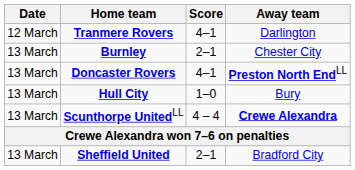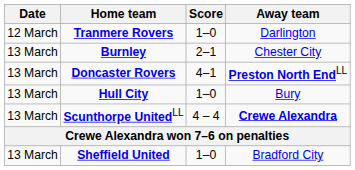Tranmere Rovers | Score: 4–1 -> 1–0
Sheffield United | Score: 2–1 -> 1–0
